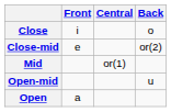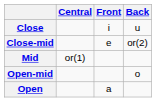columns swapped: Front <-> Central
Close | Back: o -> u
Open-mid | Back: u -> o
